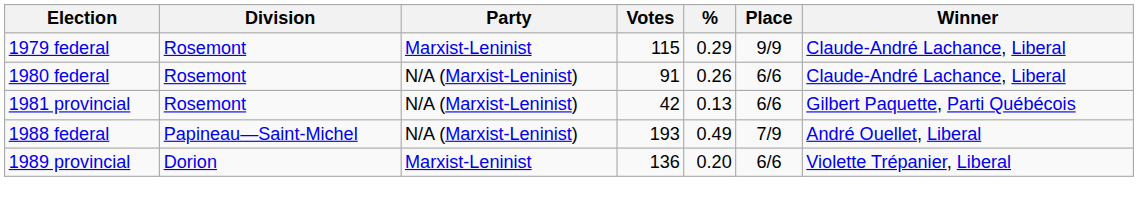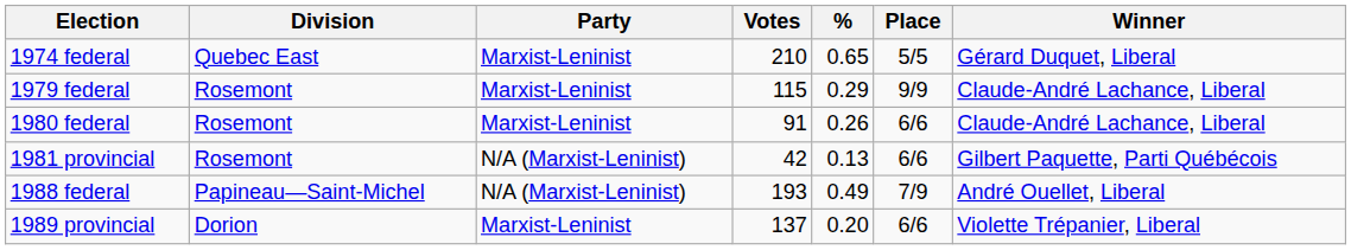+ row: 1974 federal | Quebec East | Marxist-Leninist | 210 | 0.65 | 5/5 | Gérard Duquet, Liberal
1980 federal | Party: N/A (Marxist-Leninist) -> Marxist-Leninist
1989 provincial | Votes: 136 -> 137
